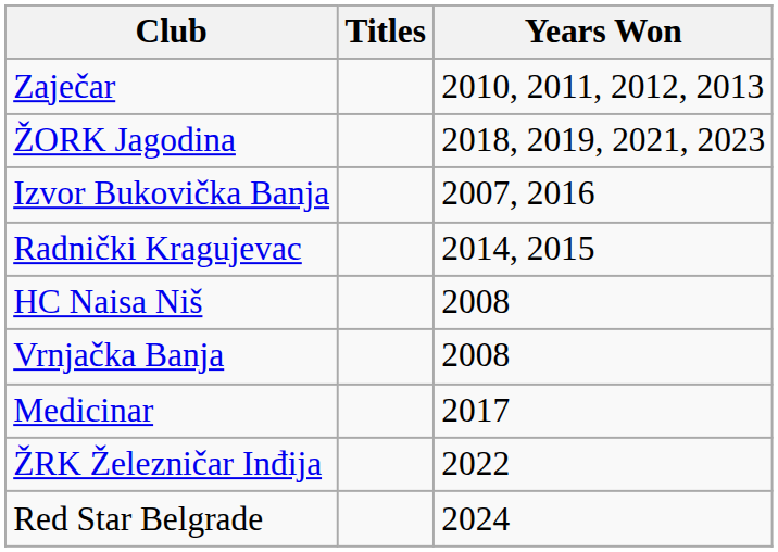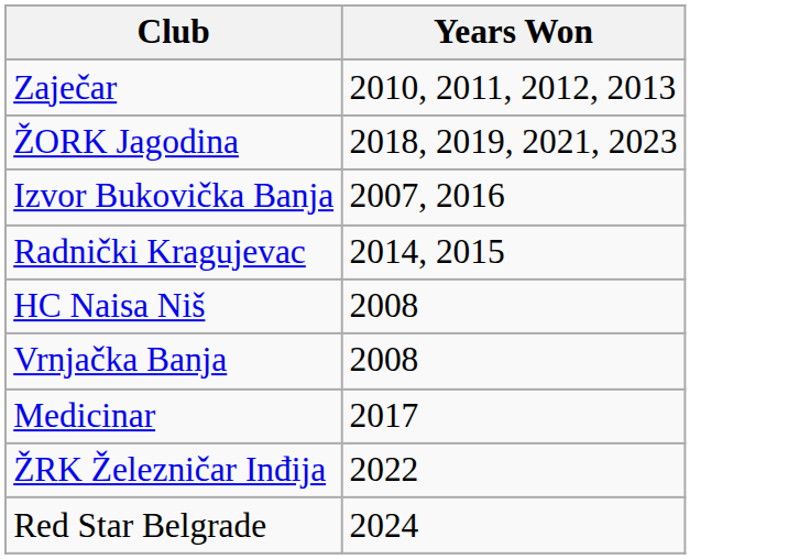- column: Titles
